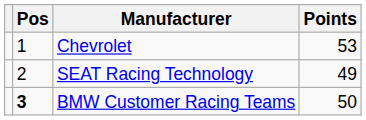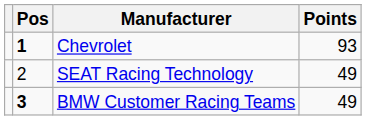Chevrolet | Pos: normal -> bold
Chevrolet | Points: 53 -> 93
BMW Customer Racing Teams | Points: 50 -> 49
